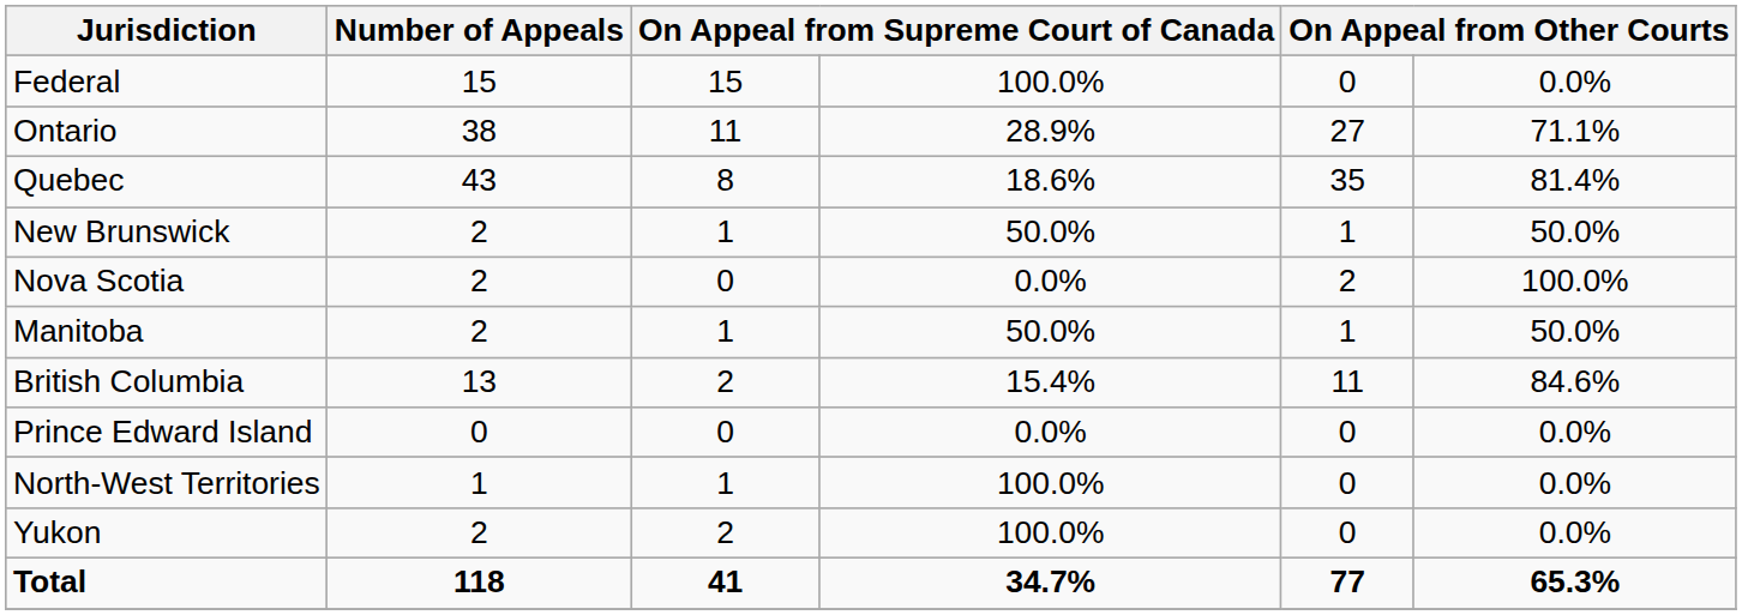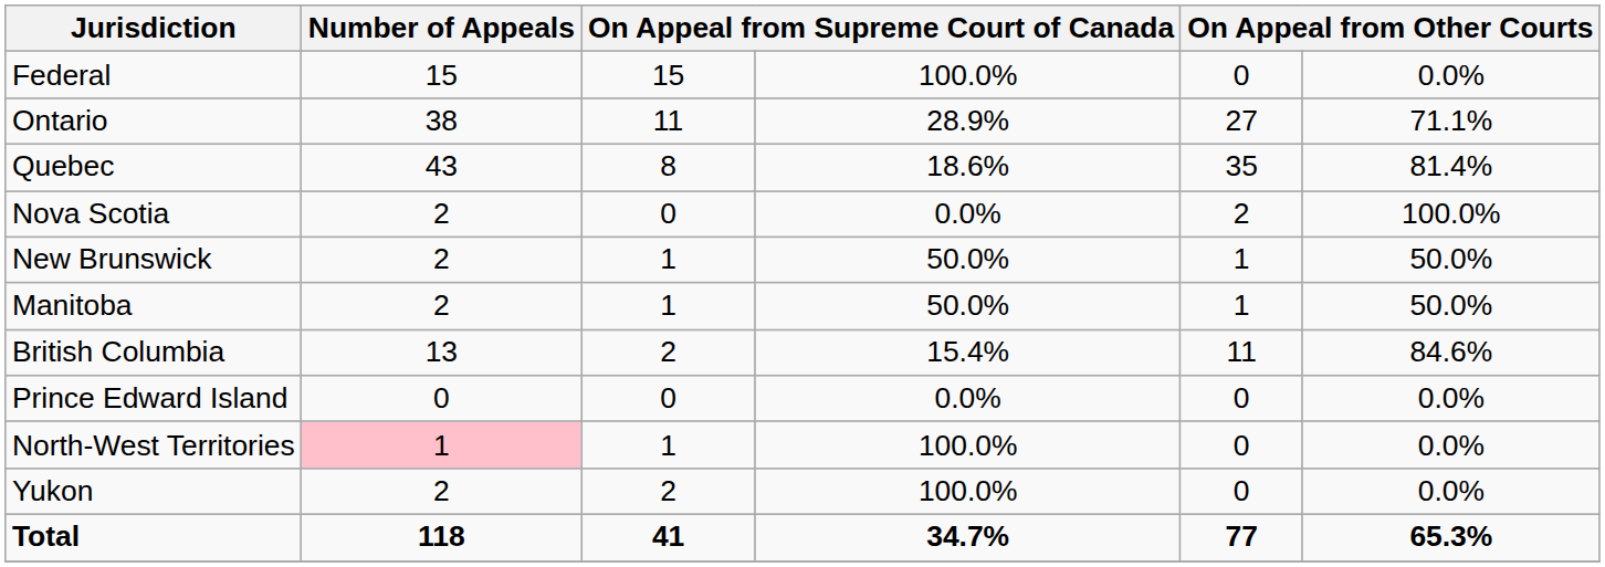rows swapped: Nova Scotia <-> New Brunswick
North-West Territories | Number of Appeals: no background -> pink background
